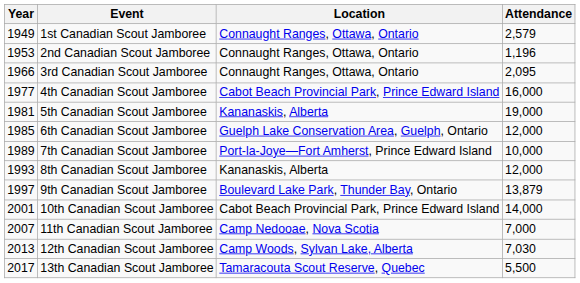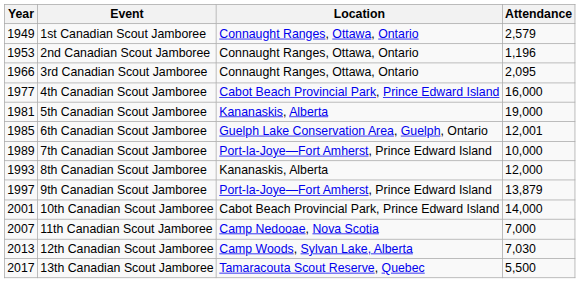6th Canadian Scout Jamboree | Attendance: 12,000 -> 12,001
9th Canadian Scout Jamboree | Location: Boulevard Lake Park, Thunder Bay, Ontario -> Port-la-Joye—Fort Amherst, Prince Edward Island
